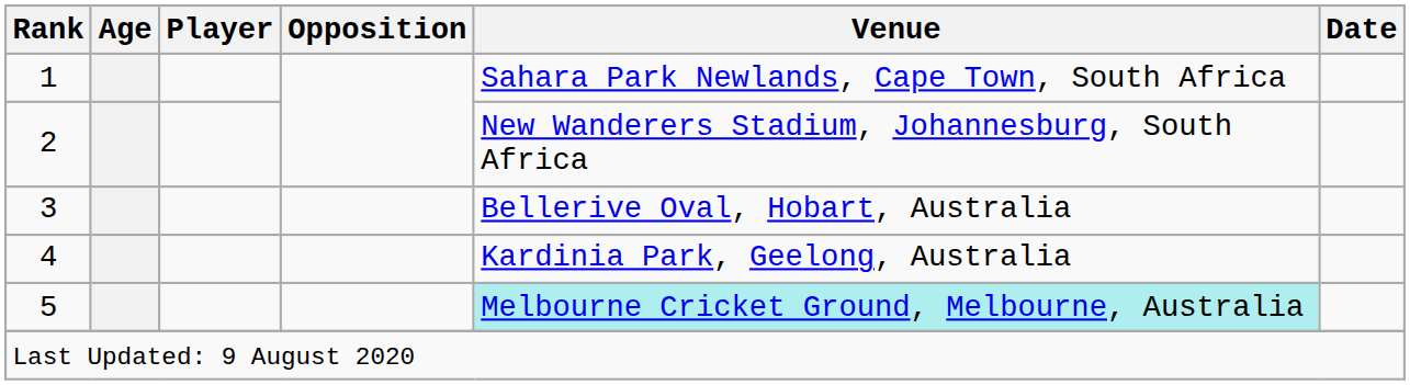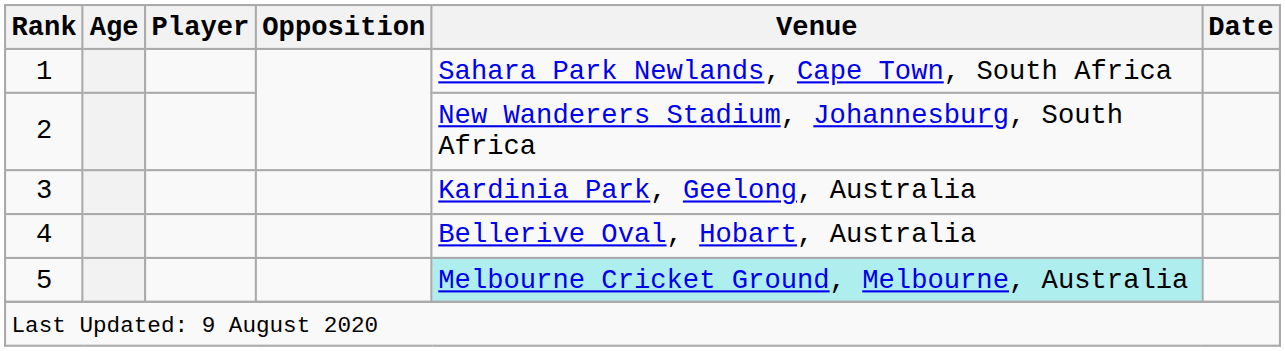3 | Venue: Bellerive Oval, Hobart, Australia -> Kardinia Park, Geelong, Australia
4 | Venue: Kardinia Park, Geelong, Australia -> Bellerive Oval, Hobart, Australia
